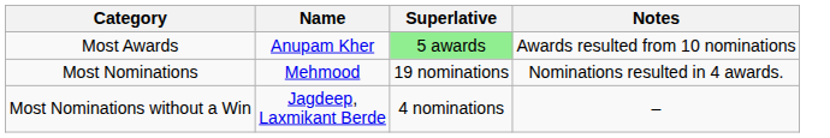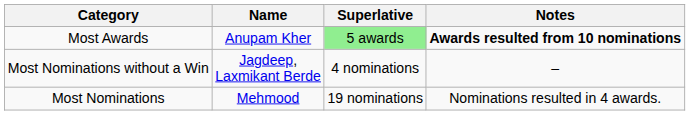Most Awards | Notes: normal -> bold
rows swapped: Most Nominations <-> Most Nominations without a Win
